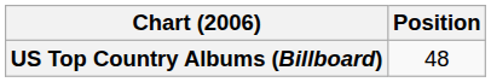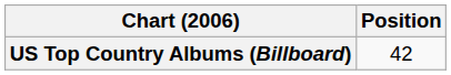US Top Country Albums (Billboard) | Position: 48 -> 42
